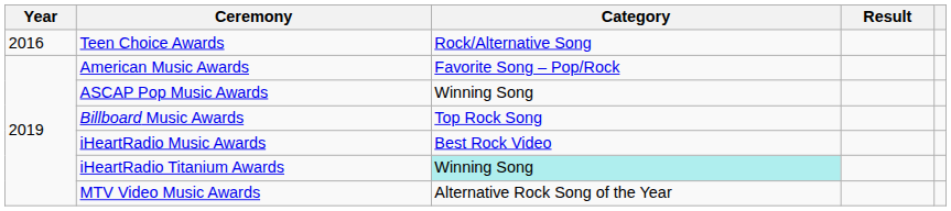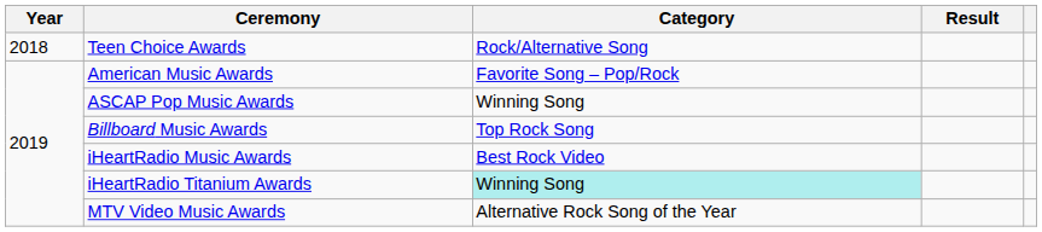Teen Choice Awards | Year: 2016 -> 2018
